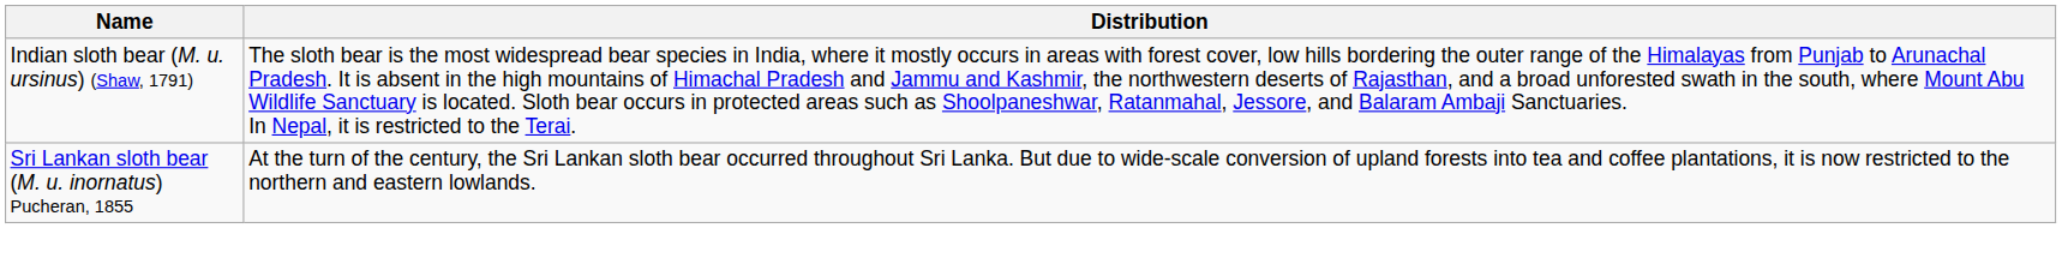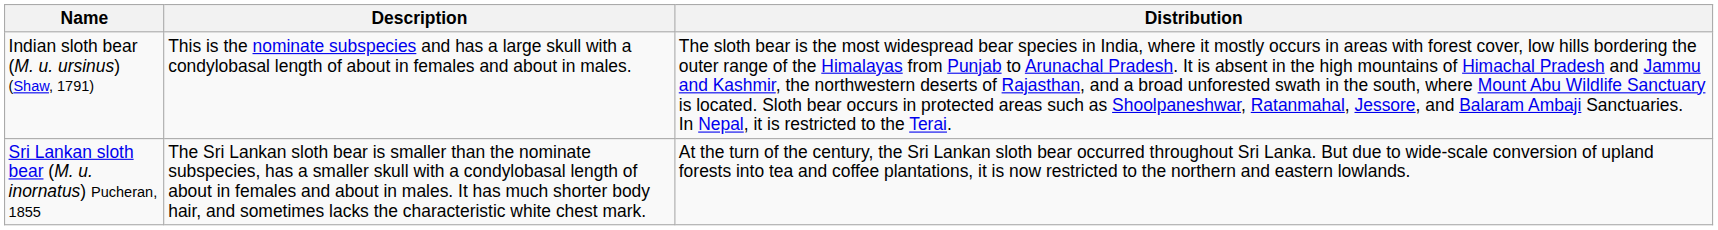+ column: Description | This is the nominate subspecies and has a large skull with a condylobasal length of about in females and about in males. | The Sri Lankan sloth bear is smaller than the nominate subspecies, has a smaller skull with a condylobasal length of about in females and about in males. It has much shorter body hair, and sometimes lacks the characteristic white chest mark.
